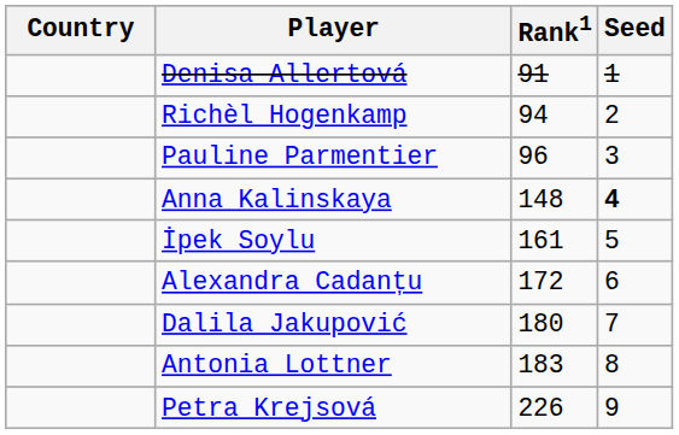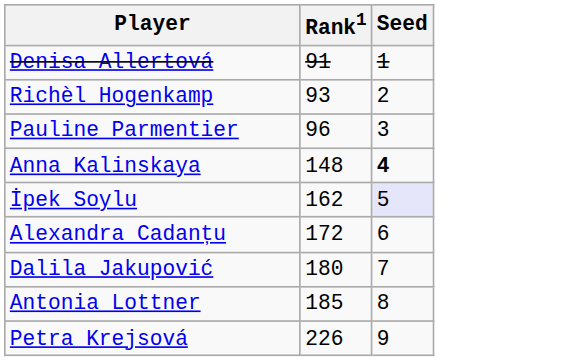- column: Country
Richèl Hogenkamp | Rank1: 94 -> 93
İpek Soylu | Rank1: 161 -> 162
İpek Soylu | Seed: no background -> lavender background
Antonia Lottner | Rank1: 183 -> 185
